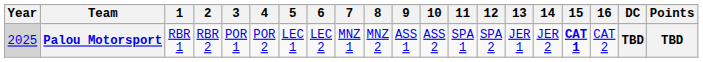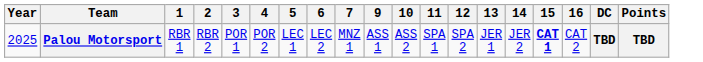- column: 8 | MNZ 2
Palou Motorsport | Year: lightgrey background -> no background
